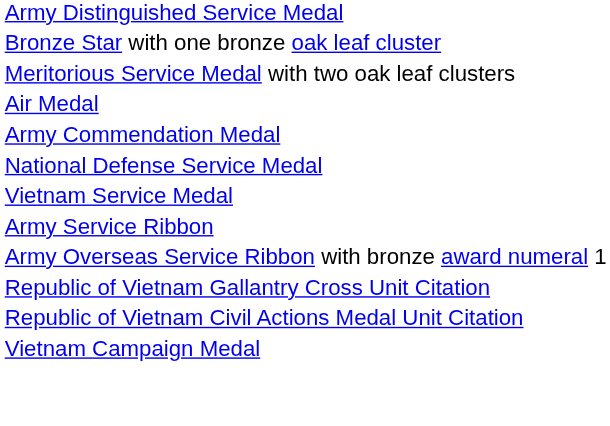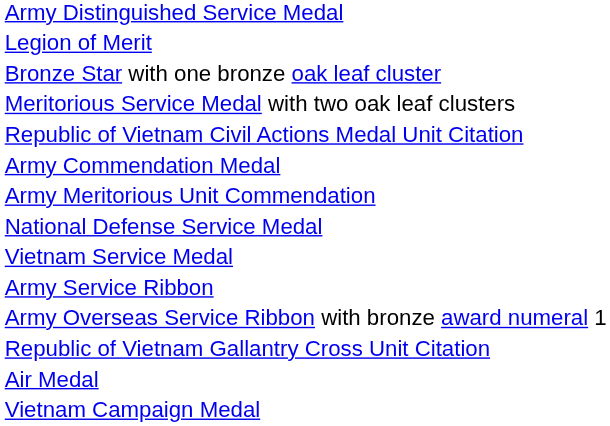+ row: Legion of Merit
rows swapped: Air Medal <-> Republic of Vietnam Civil Actions Medal Unit Citation
+ row: Army Meritorious Unit Commendation
